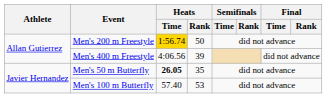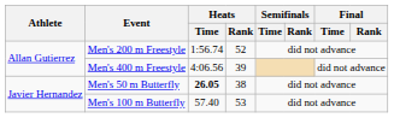Men's 200 m Freestyle | Heats / Time: gold background -> no background
Men's 200 m Freestyle | Heats / Rank: 50 -> 52
Men's 50 m Butterfly | Heats / Rank: 35 -> 38
